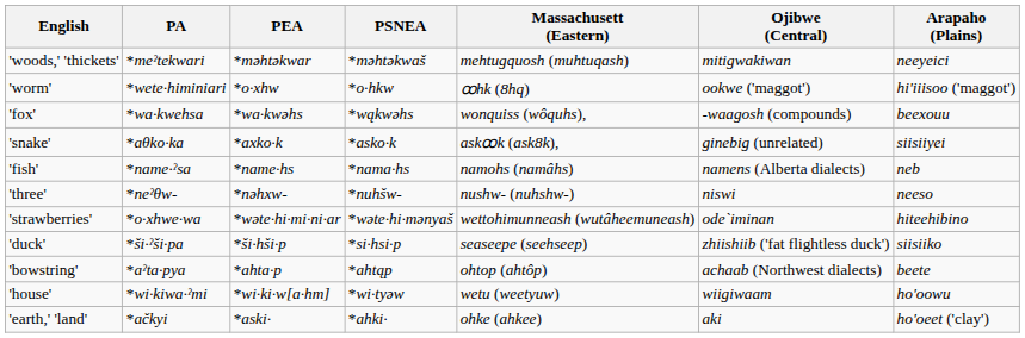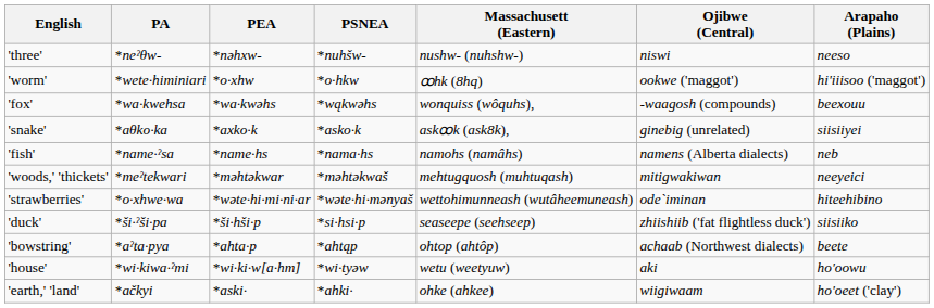rows swapped: 'woods,' 'thickets' <-> 'three'
'house' | Ojibwe (Central): wiigiwaam -> aki
'earth,' 'land' | Ojibwe (Central): aki -> wiigiwaam
